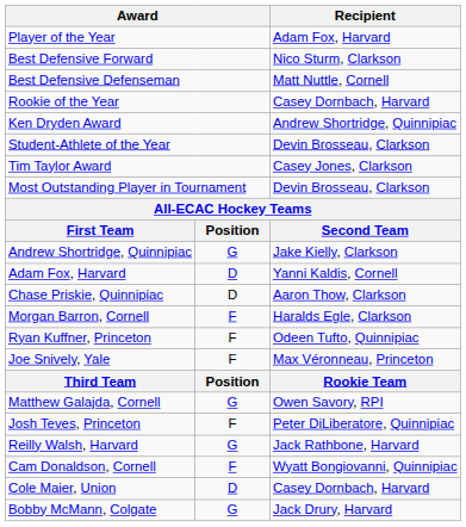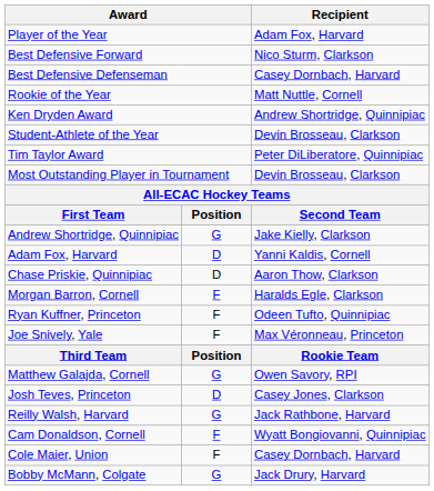Best Defensive Defenseman | Recipient: Matt Nuttle, Cornell -> Casey Dornbach, Harvard
Rookie of the Year | Recipient: Casey Dornbach, Harvard -> Matt Nuttle, Cornell
Tim Taylor Award | Recipient: Casey Jones, Clarkson -> Peter DiLiberatore, Quinnipiac
Josh Teves, Princeton | column 2: F -> D
Josh Teves, Princeton | Recipient: Peter DiLiberatore, Quinnipiac -> Casey Jones, Clarkson
Cole Maier, Union | column 2: D -> F
